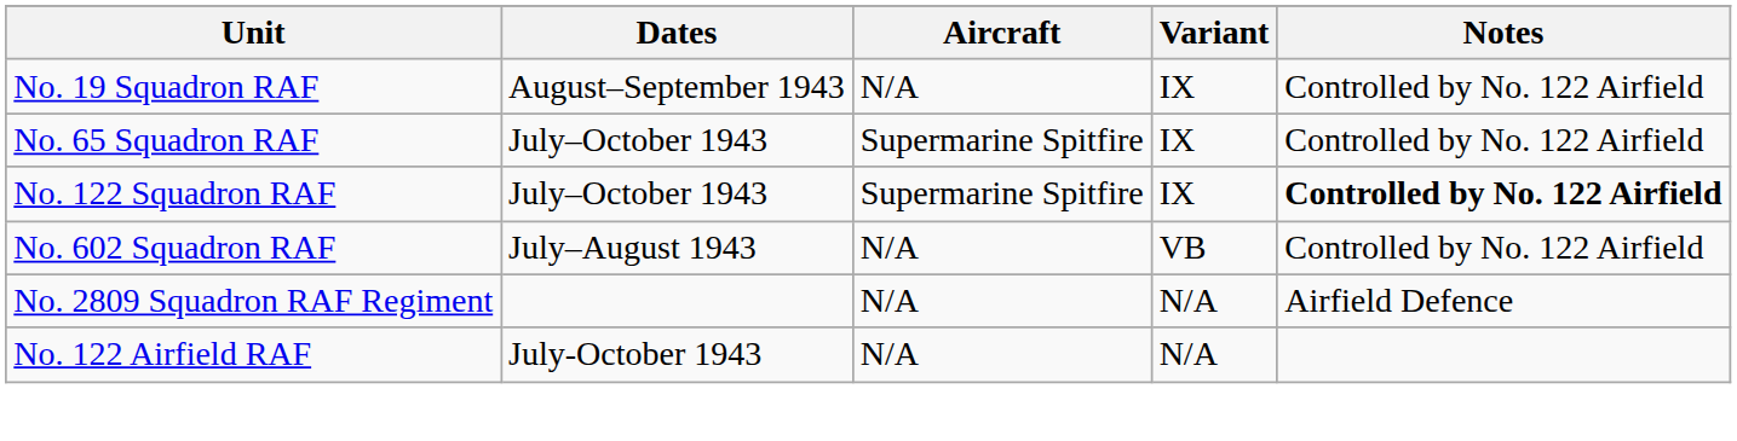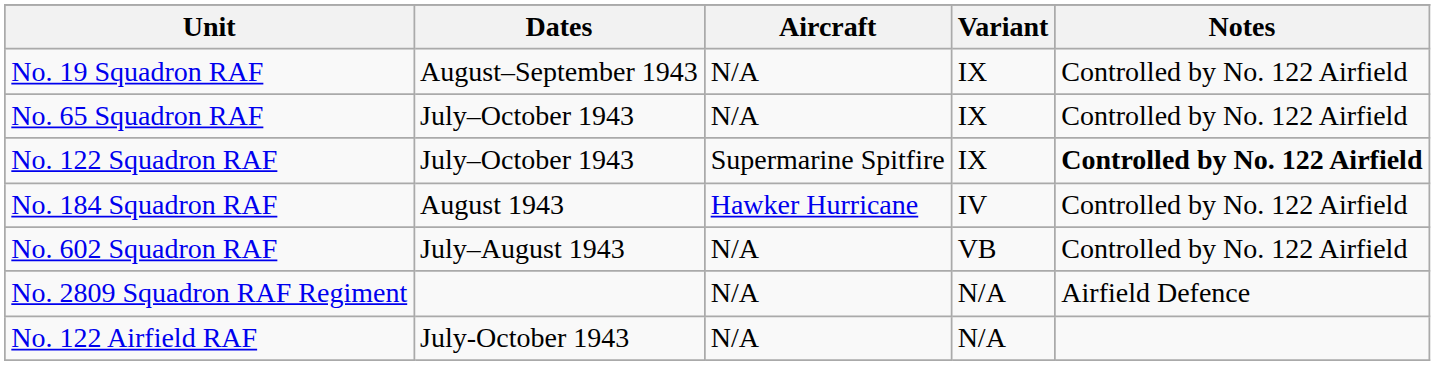No. 65 Squadron RAF | Aircraft: Supermarine Spitfire -> N/A
+ row: No. 184 Squadron RAF | August 1943 | Hawker Hurricane | IV | Controlled by No. 122 Airfield
